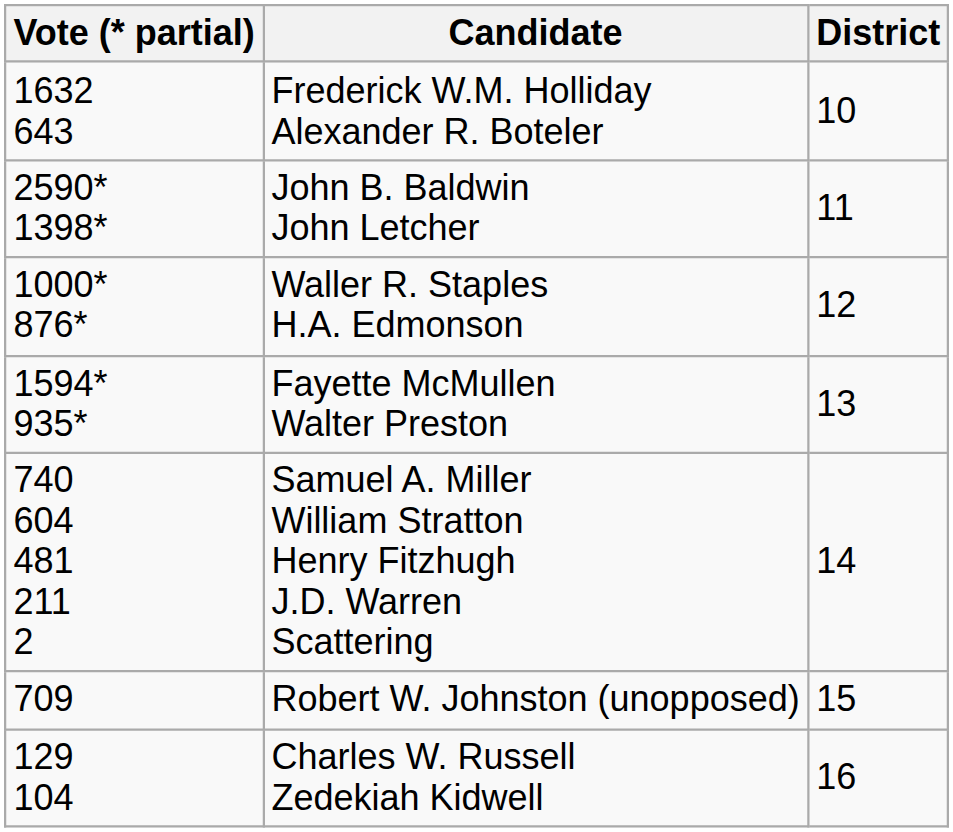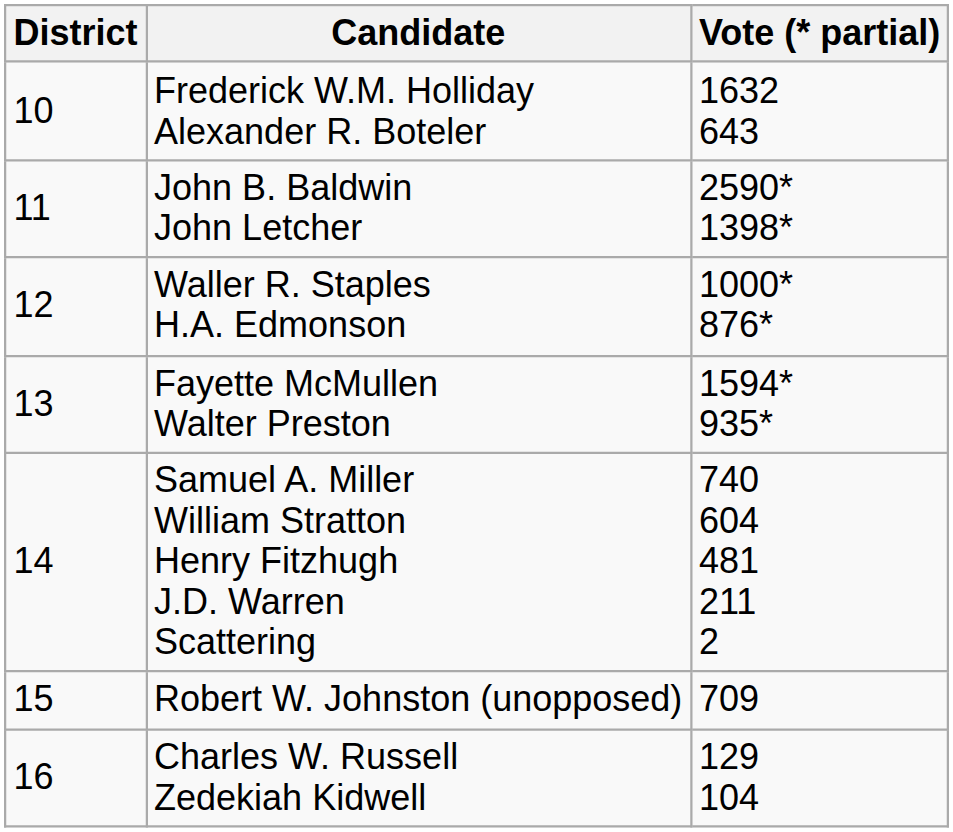columns swapped: District <-> Vote (* partial)
